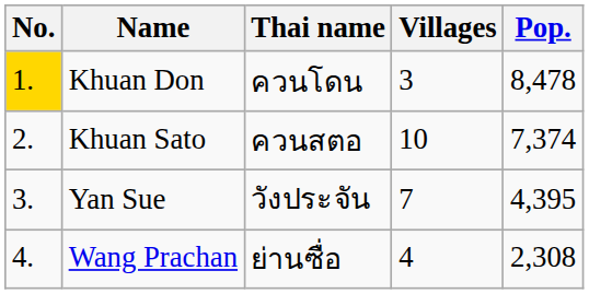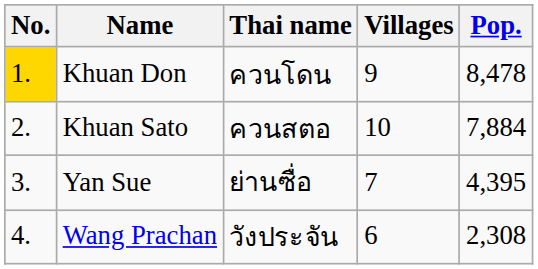Khuan Don | Villages: 3 -> 9
Khuan Sato | Pop.: 7,374 -> 7,884
Yan Sue | Thai name: วังประจัน -> ย่านซื่อ
Wang Prachan | Thai name: ย่านซื่อ -> วังประจัน
Wang Prachan | Villages: 4 -> 6
